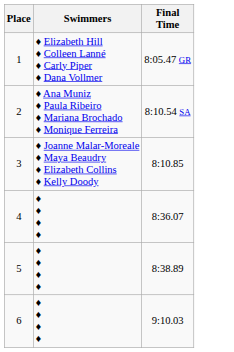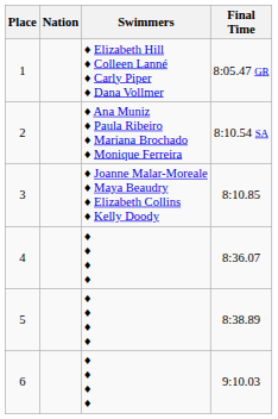+ column: Nation
